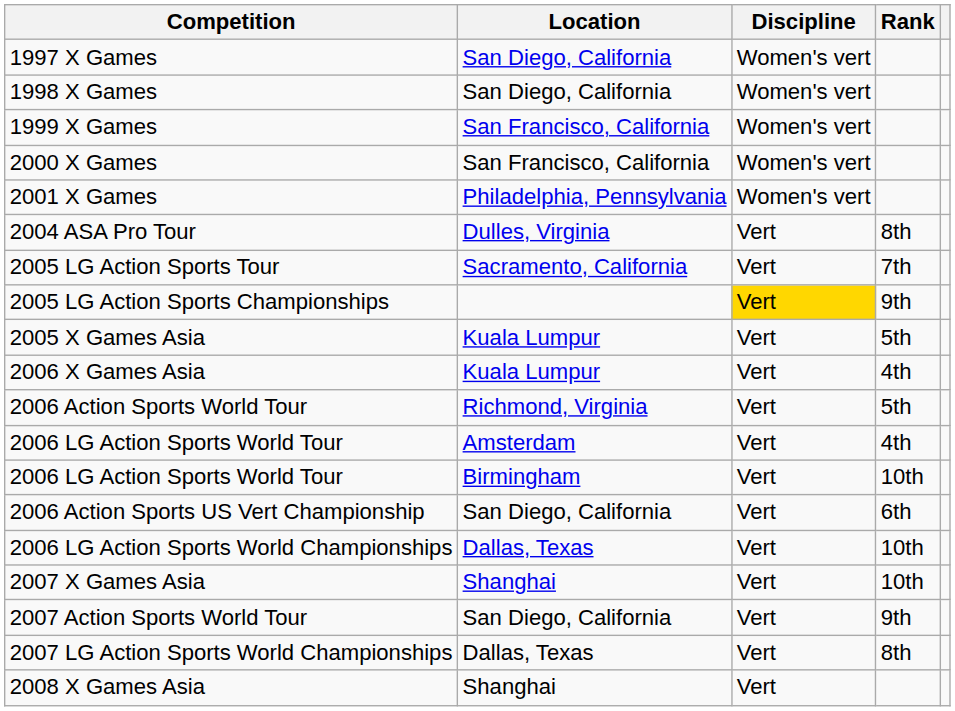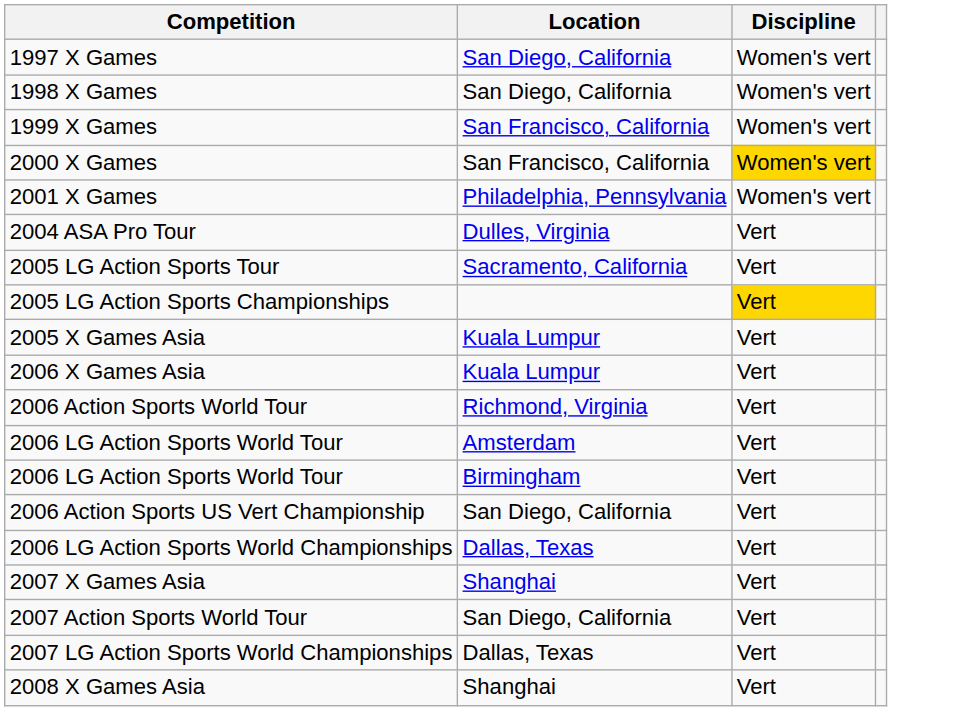- column: Rank | 8th | 7th | 9th | 5th | 4th | 5th | 4th | 10th | 6th | 10th | 10th | 9th | 8th
2000 X Games | Discipline: no background -> gold background
